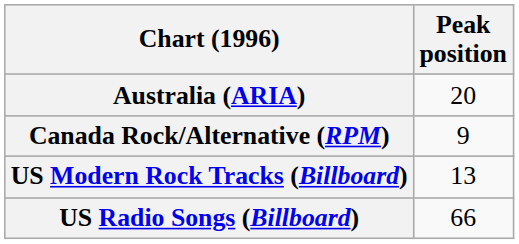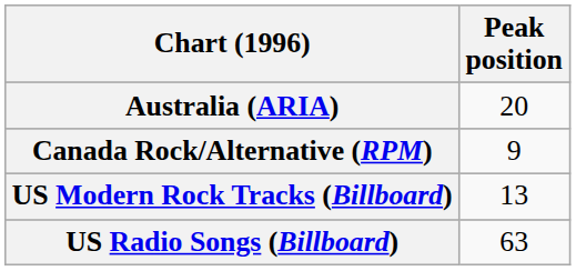US Radio Songs (Billboard) | Peak position: 66 -> 63
